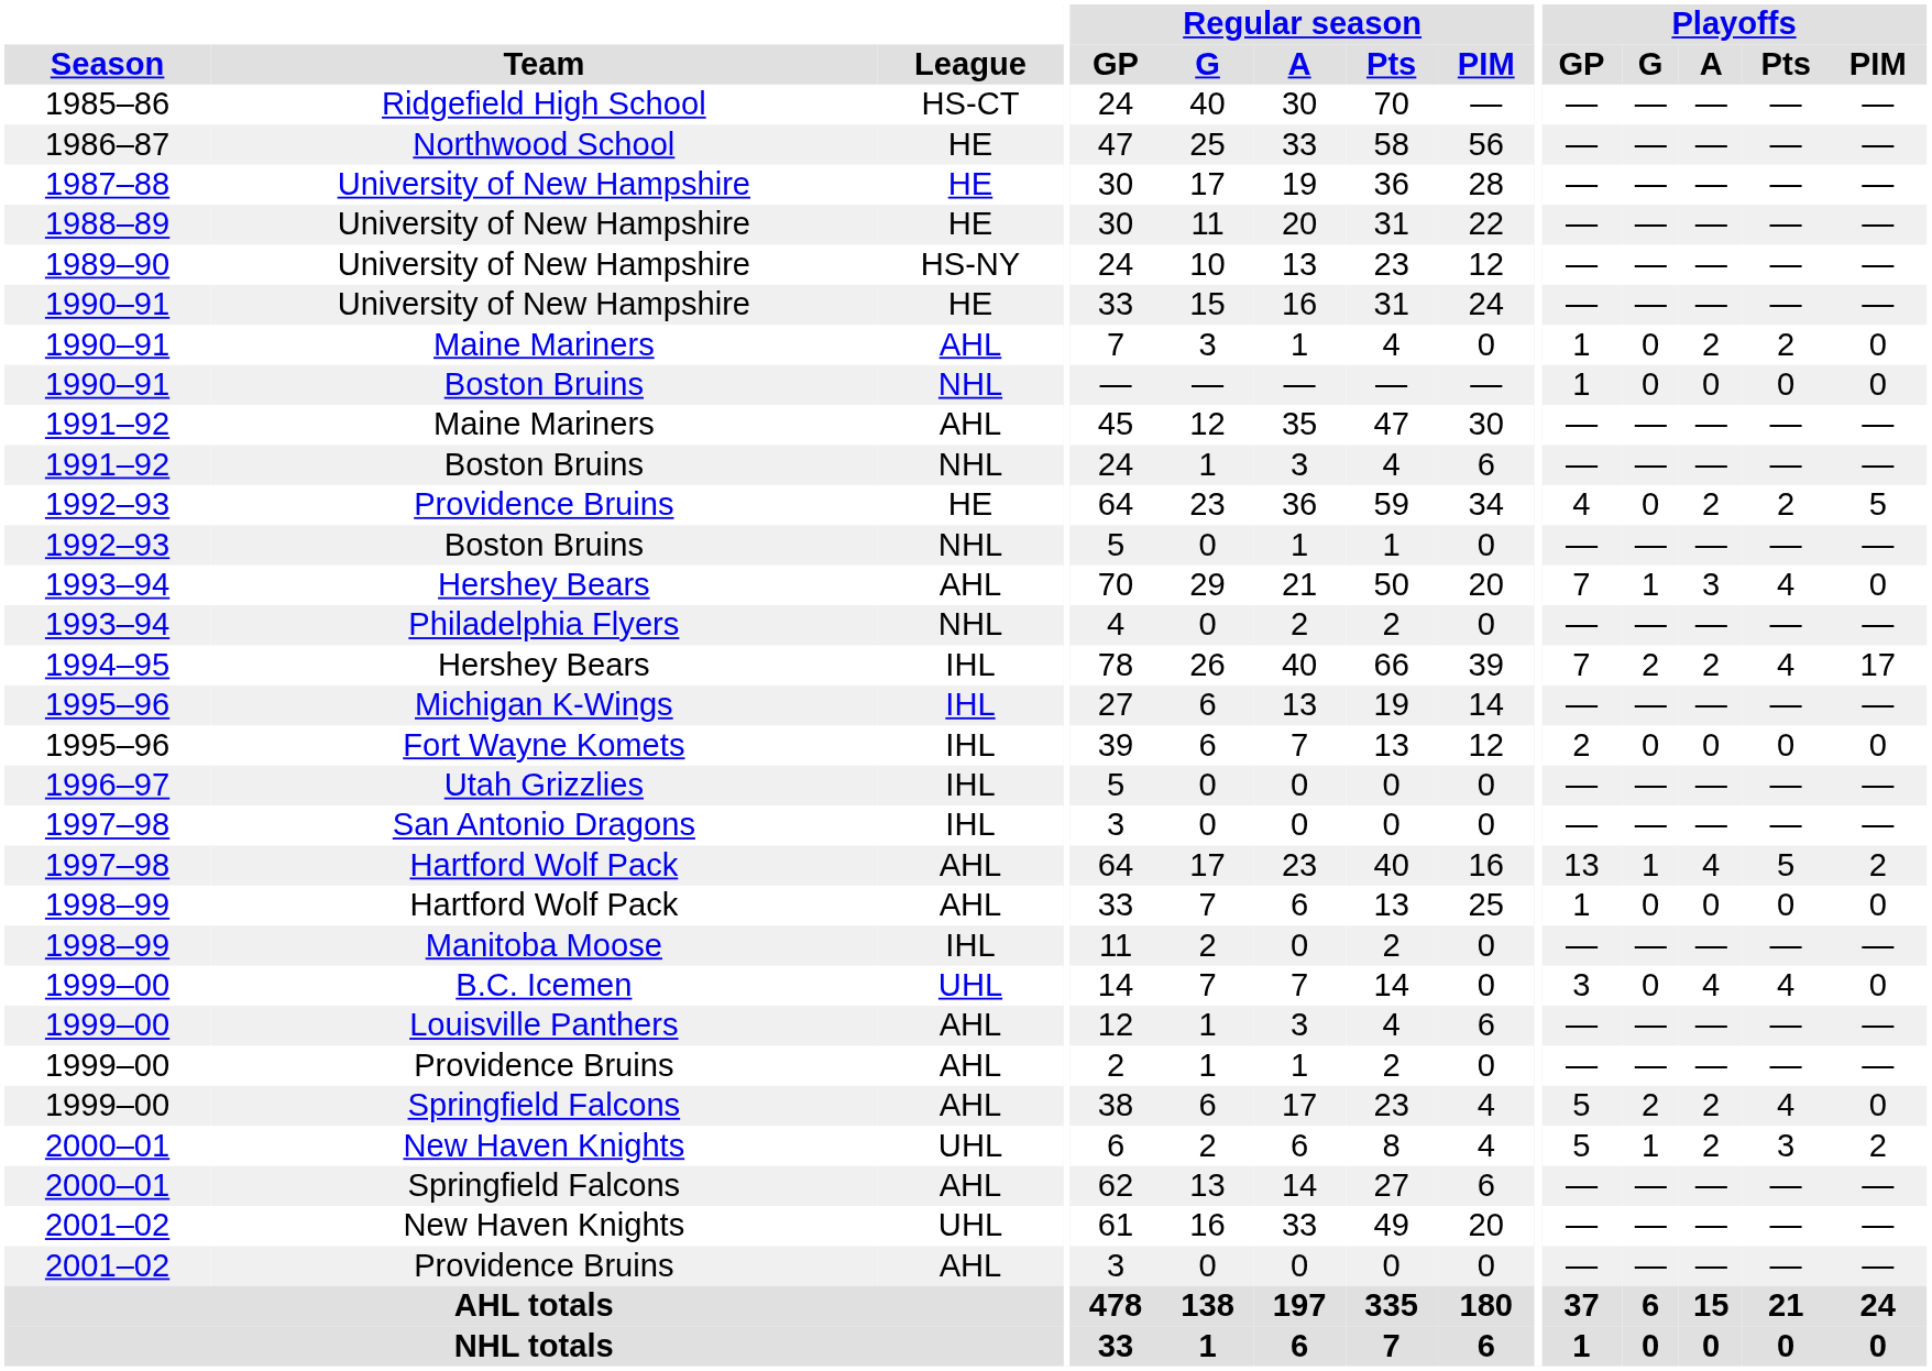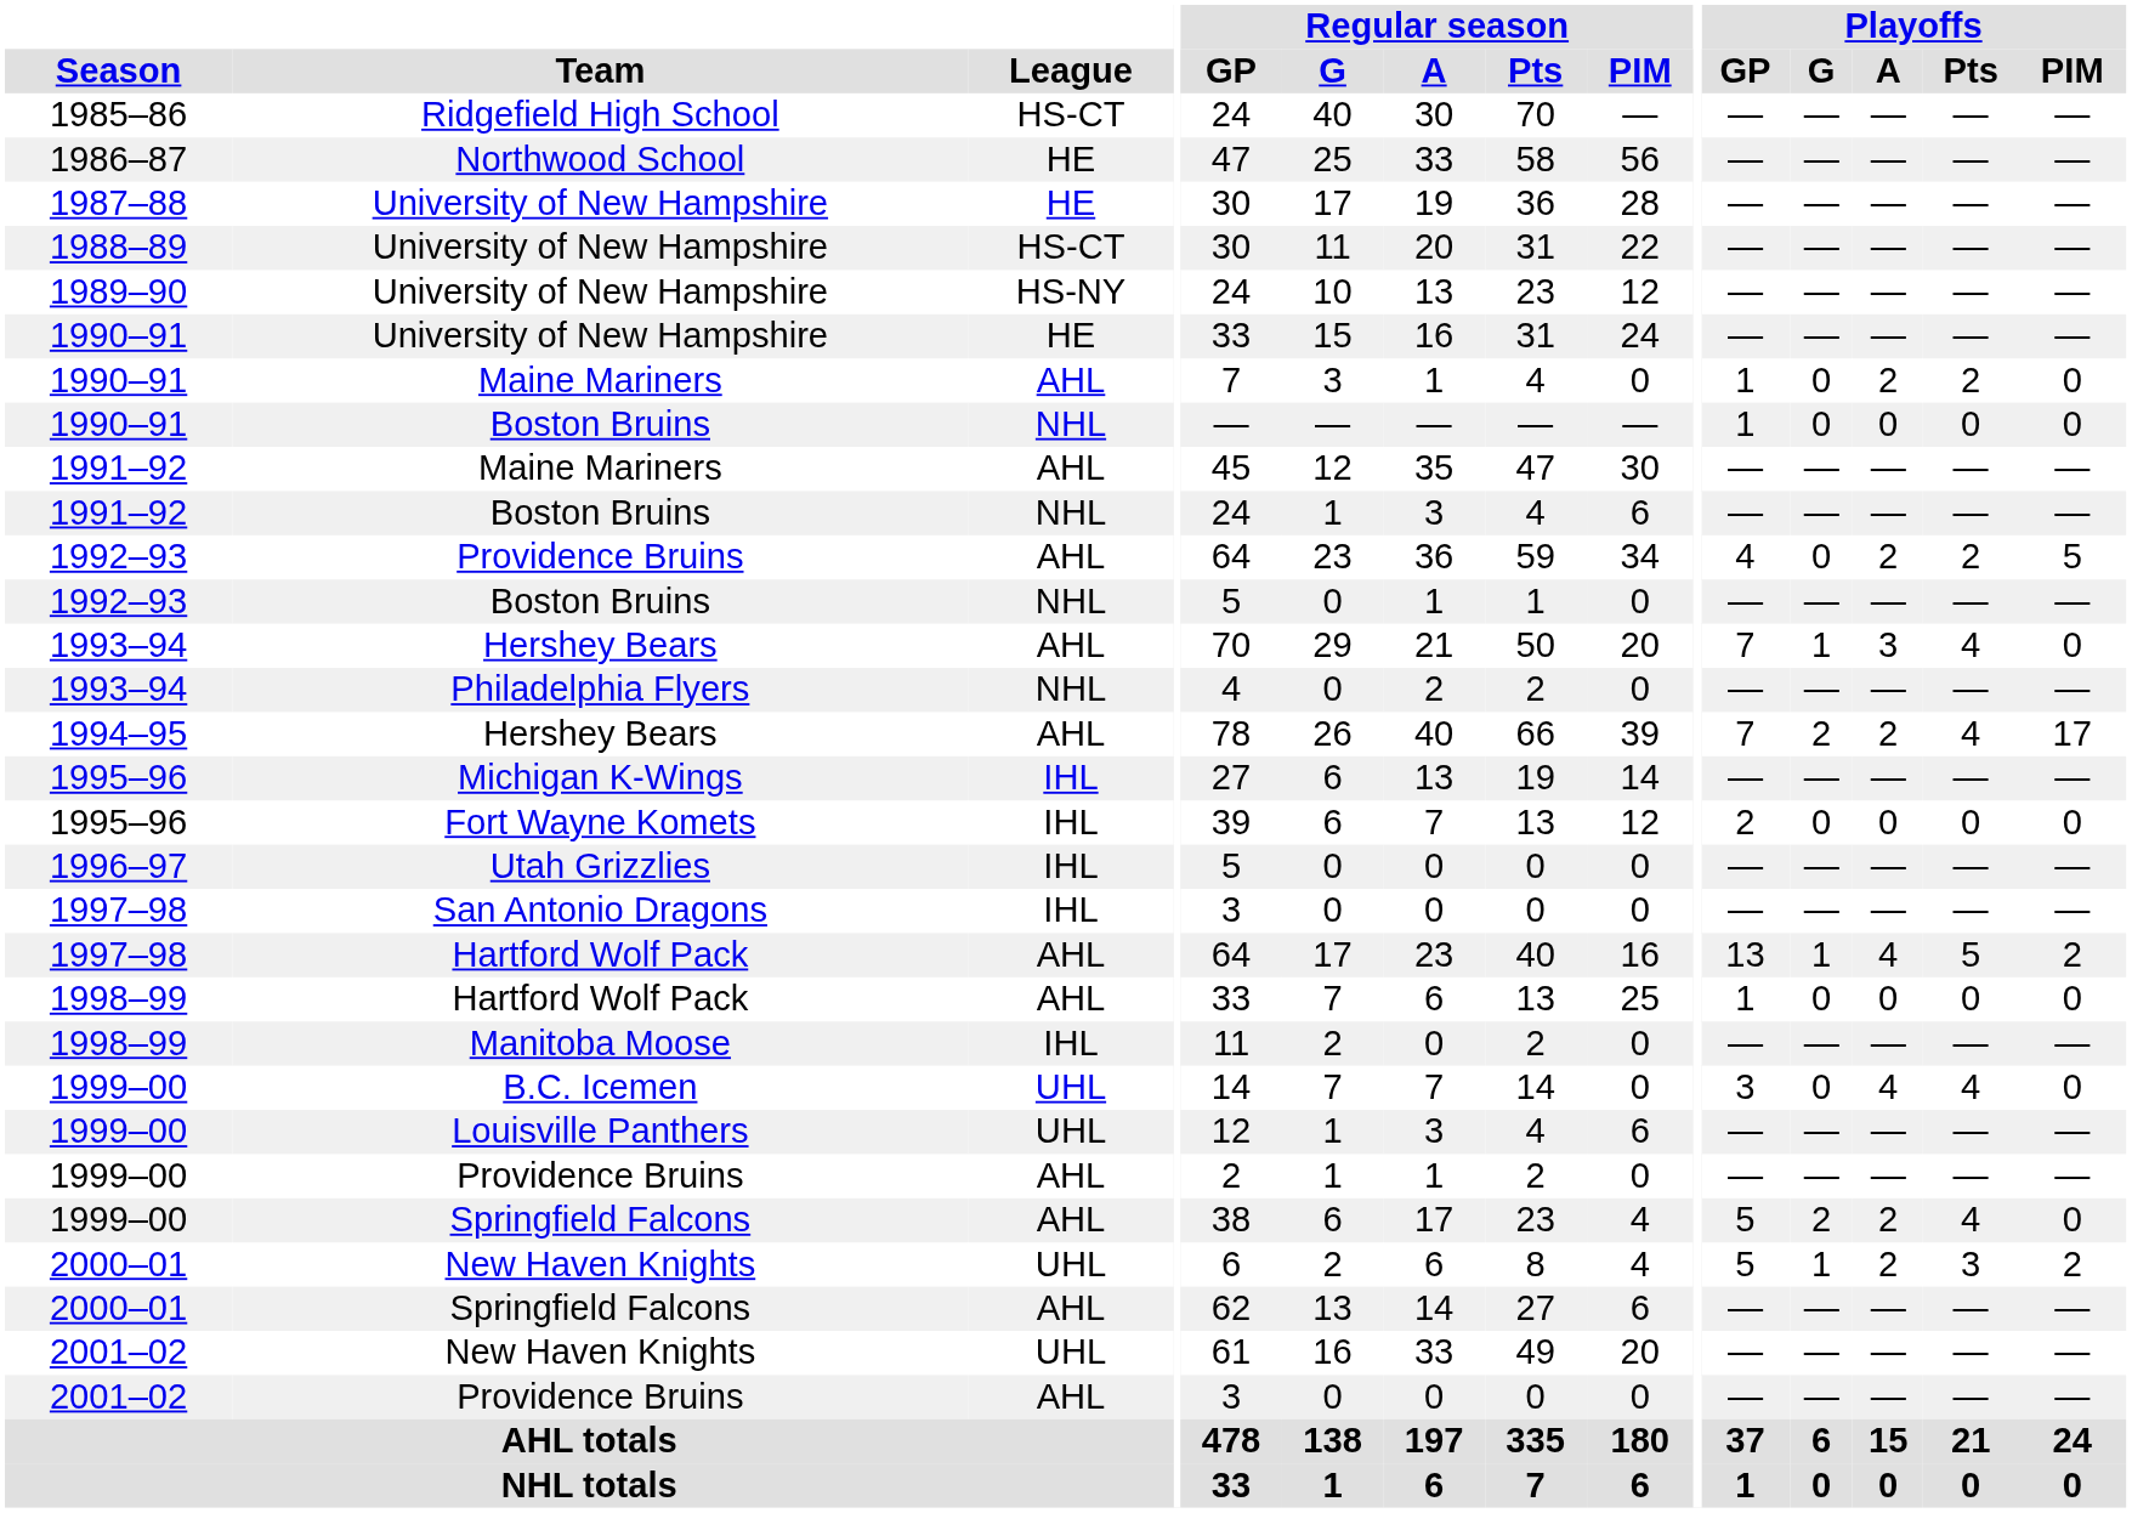1988–89 / University of New Hampshire | League: HE -> HS-CT
1992–93 / Providence Bruins | League: HE -> AHL
1994–95 / Hershey Bears | League: IHL -> AHL
Louisville Panthers | League: AHL -> UHL
